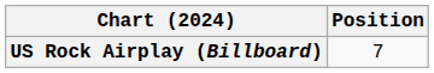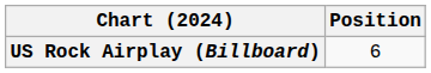US Rock Airplay (Billboard) | Position: 7 -> 6
